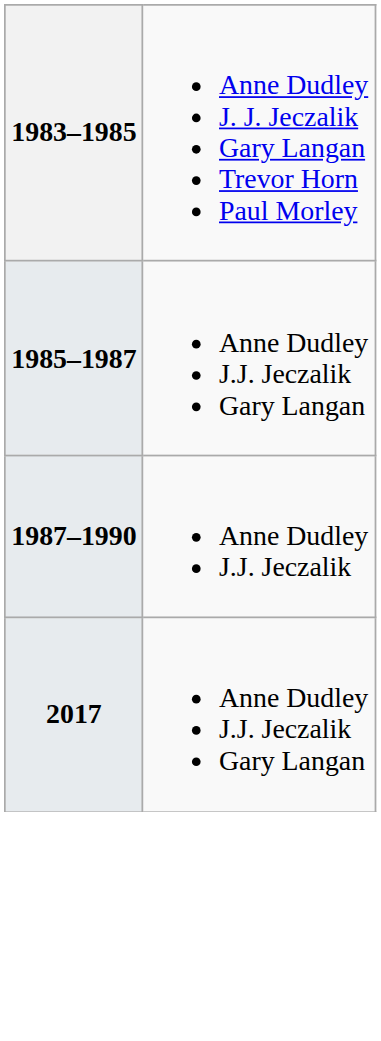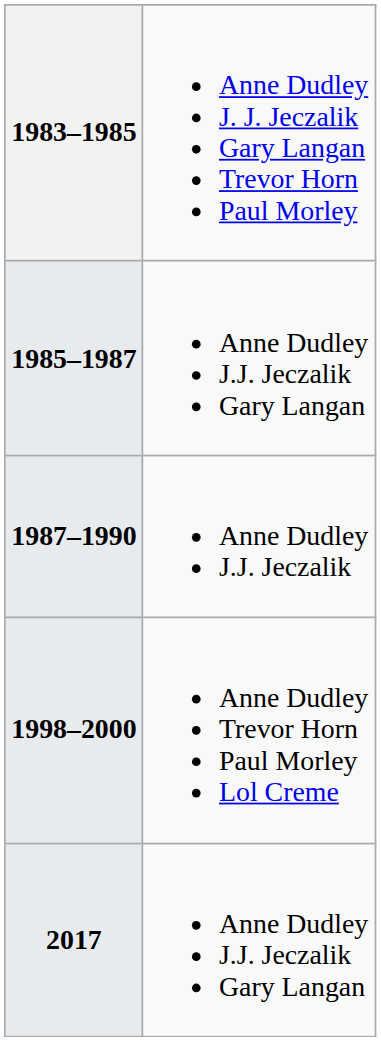+ row: 1998–2000 | Anne Dudley Trevor Horn Paul Morley Lol Creme
